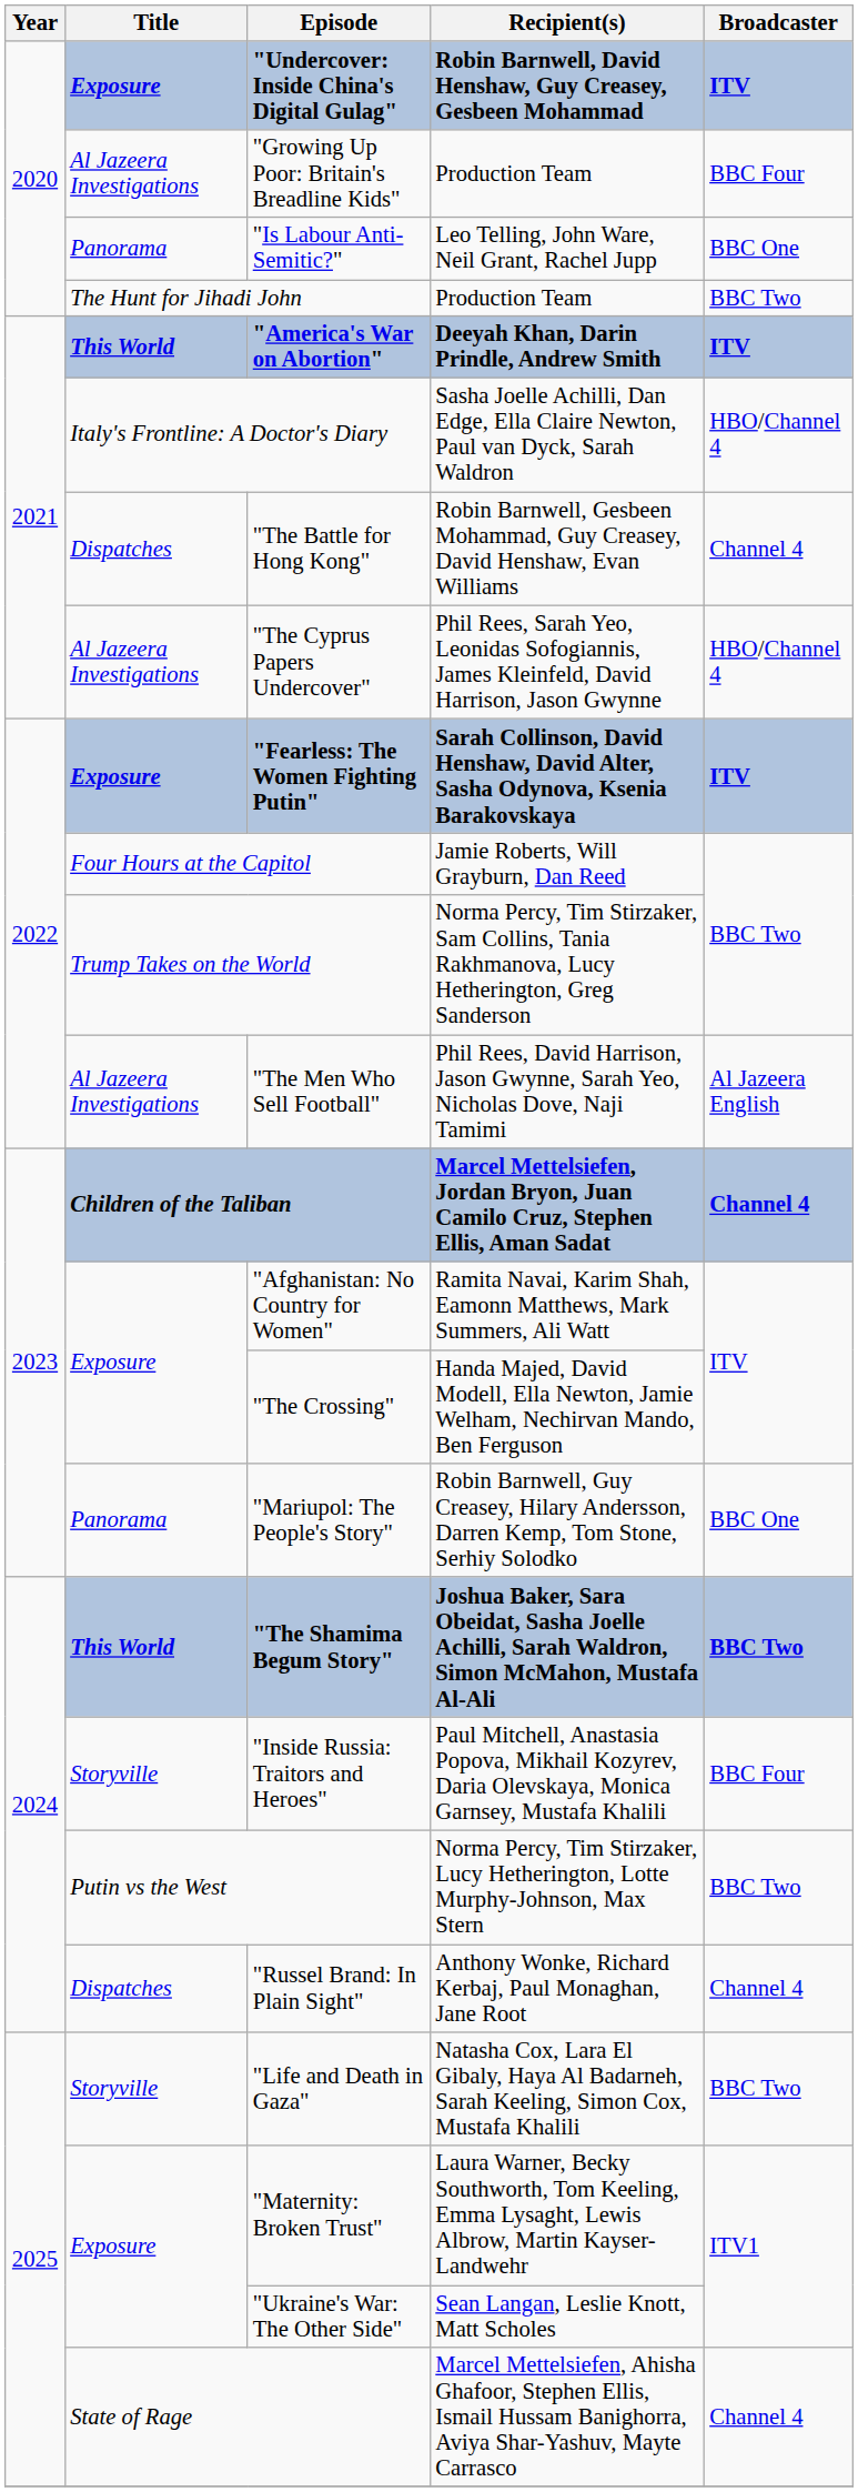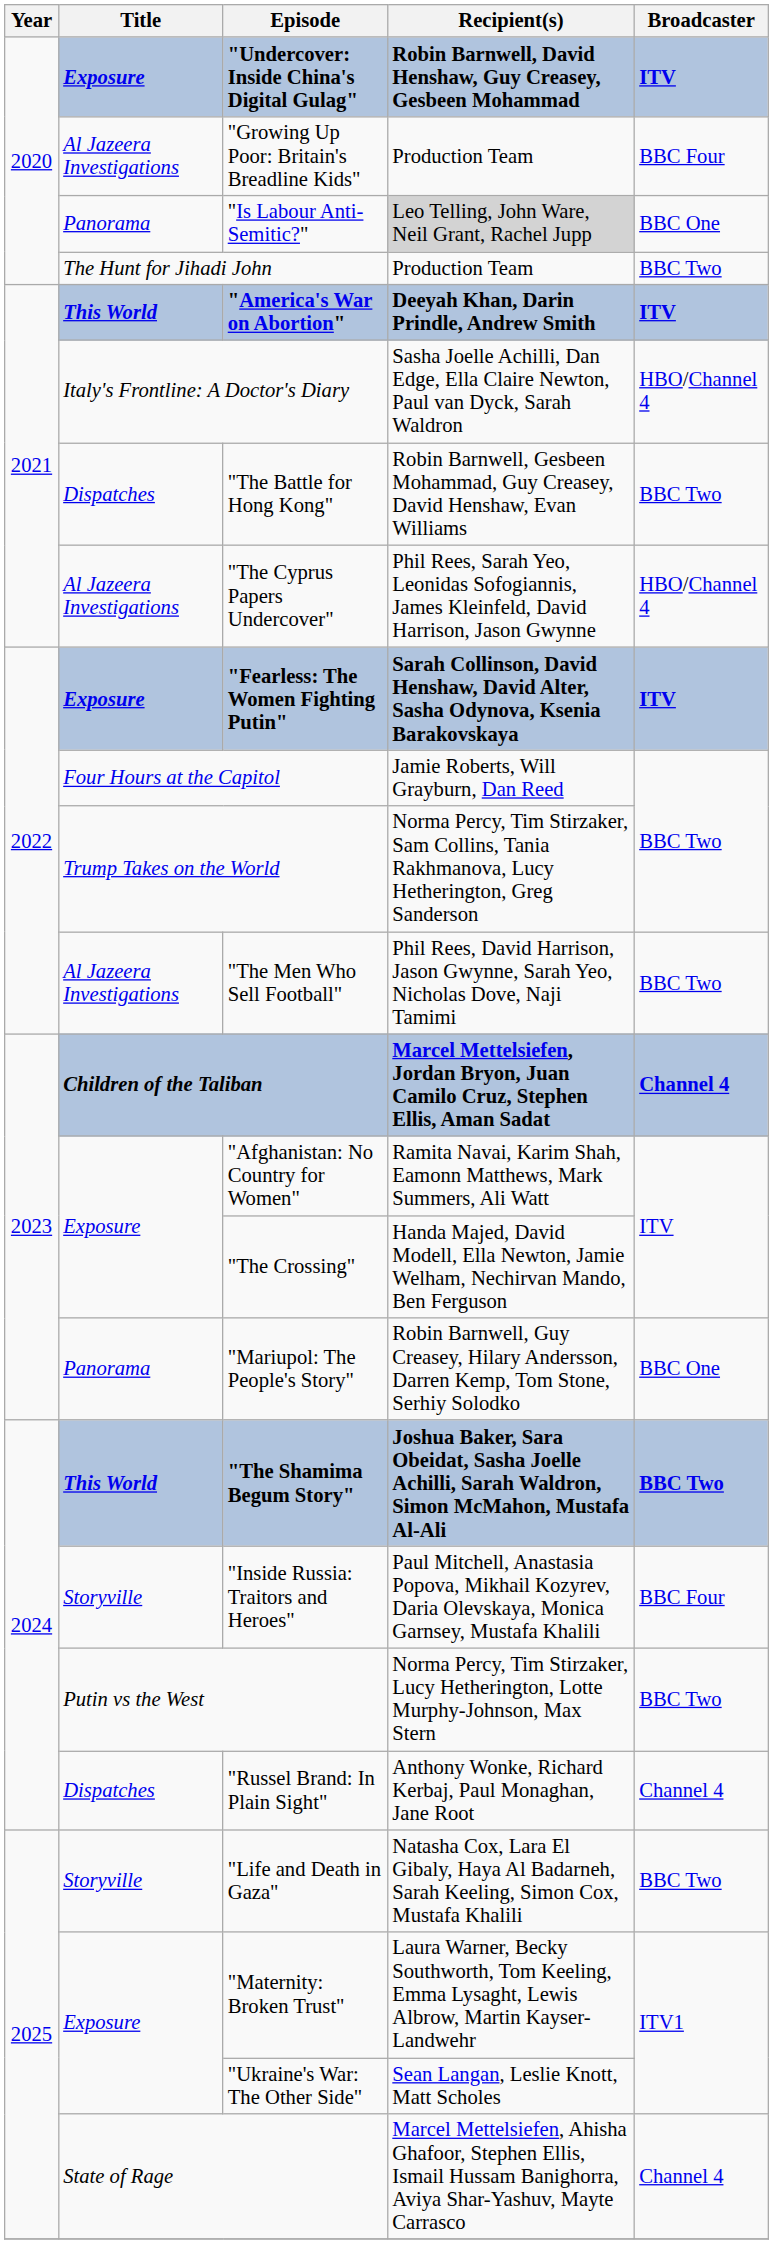"Is Labour Anti-Semitic?" | Recipient(s): no background -> lightgrey background
"The Battle for Hong Kong" | Broadcaster: Channel 4 -> BBC Two
"The Men Who Sell Football" | Broadcaster: Al Jazeera English -> BBC Two
